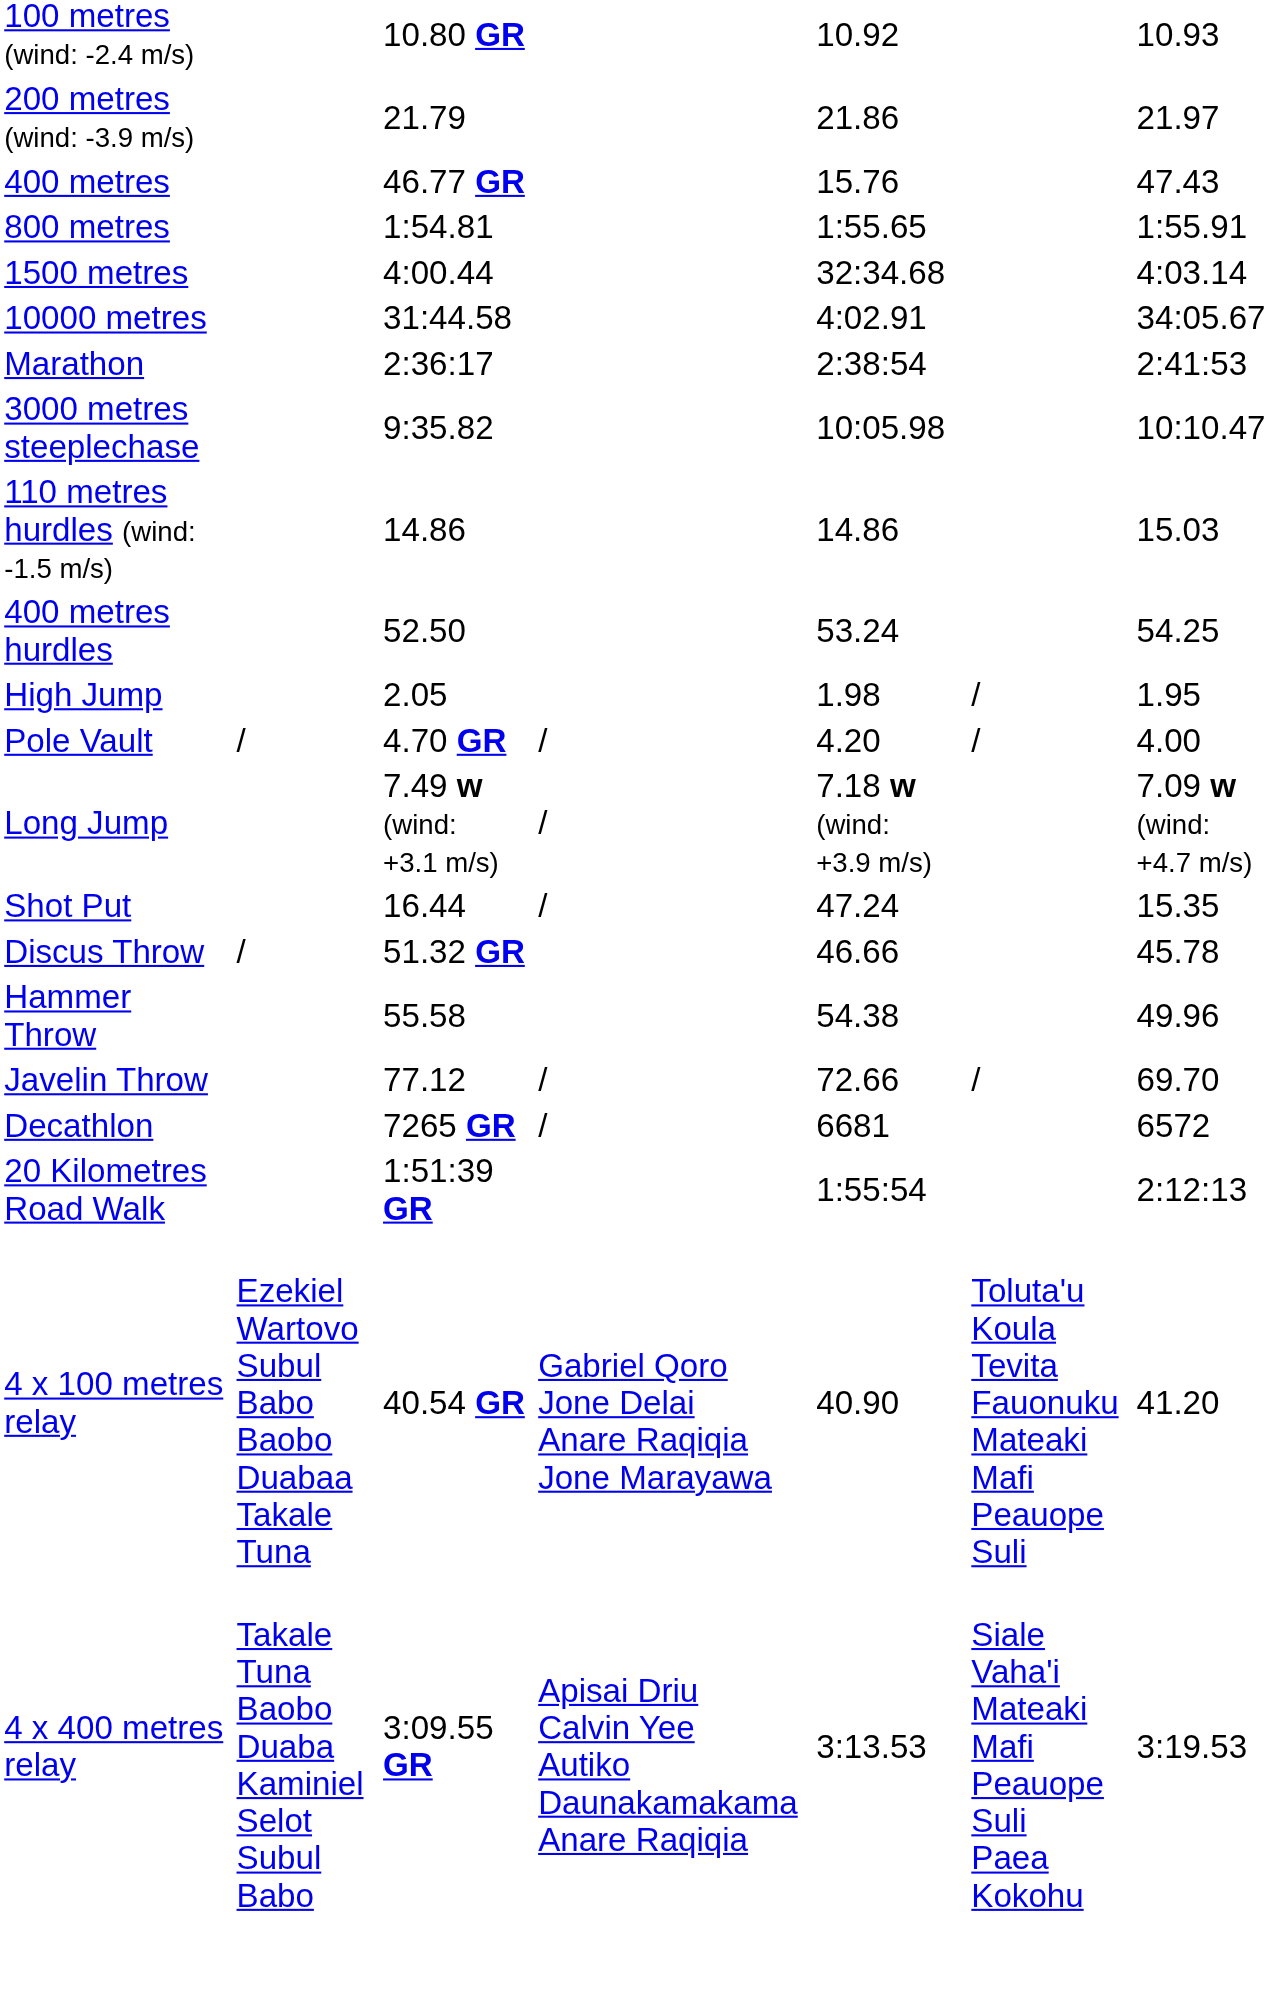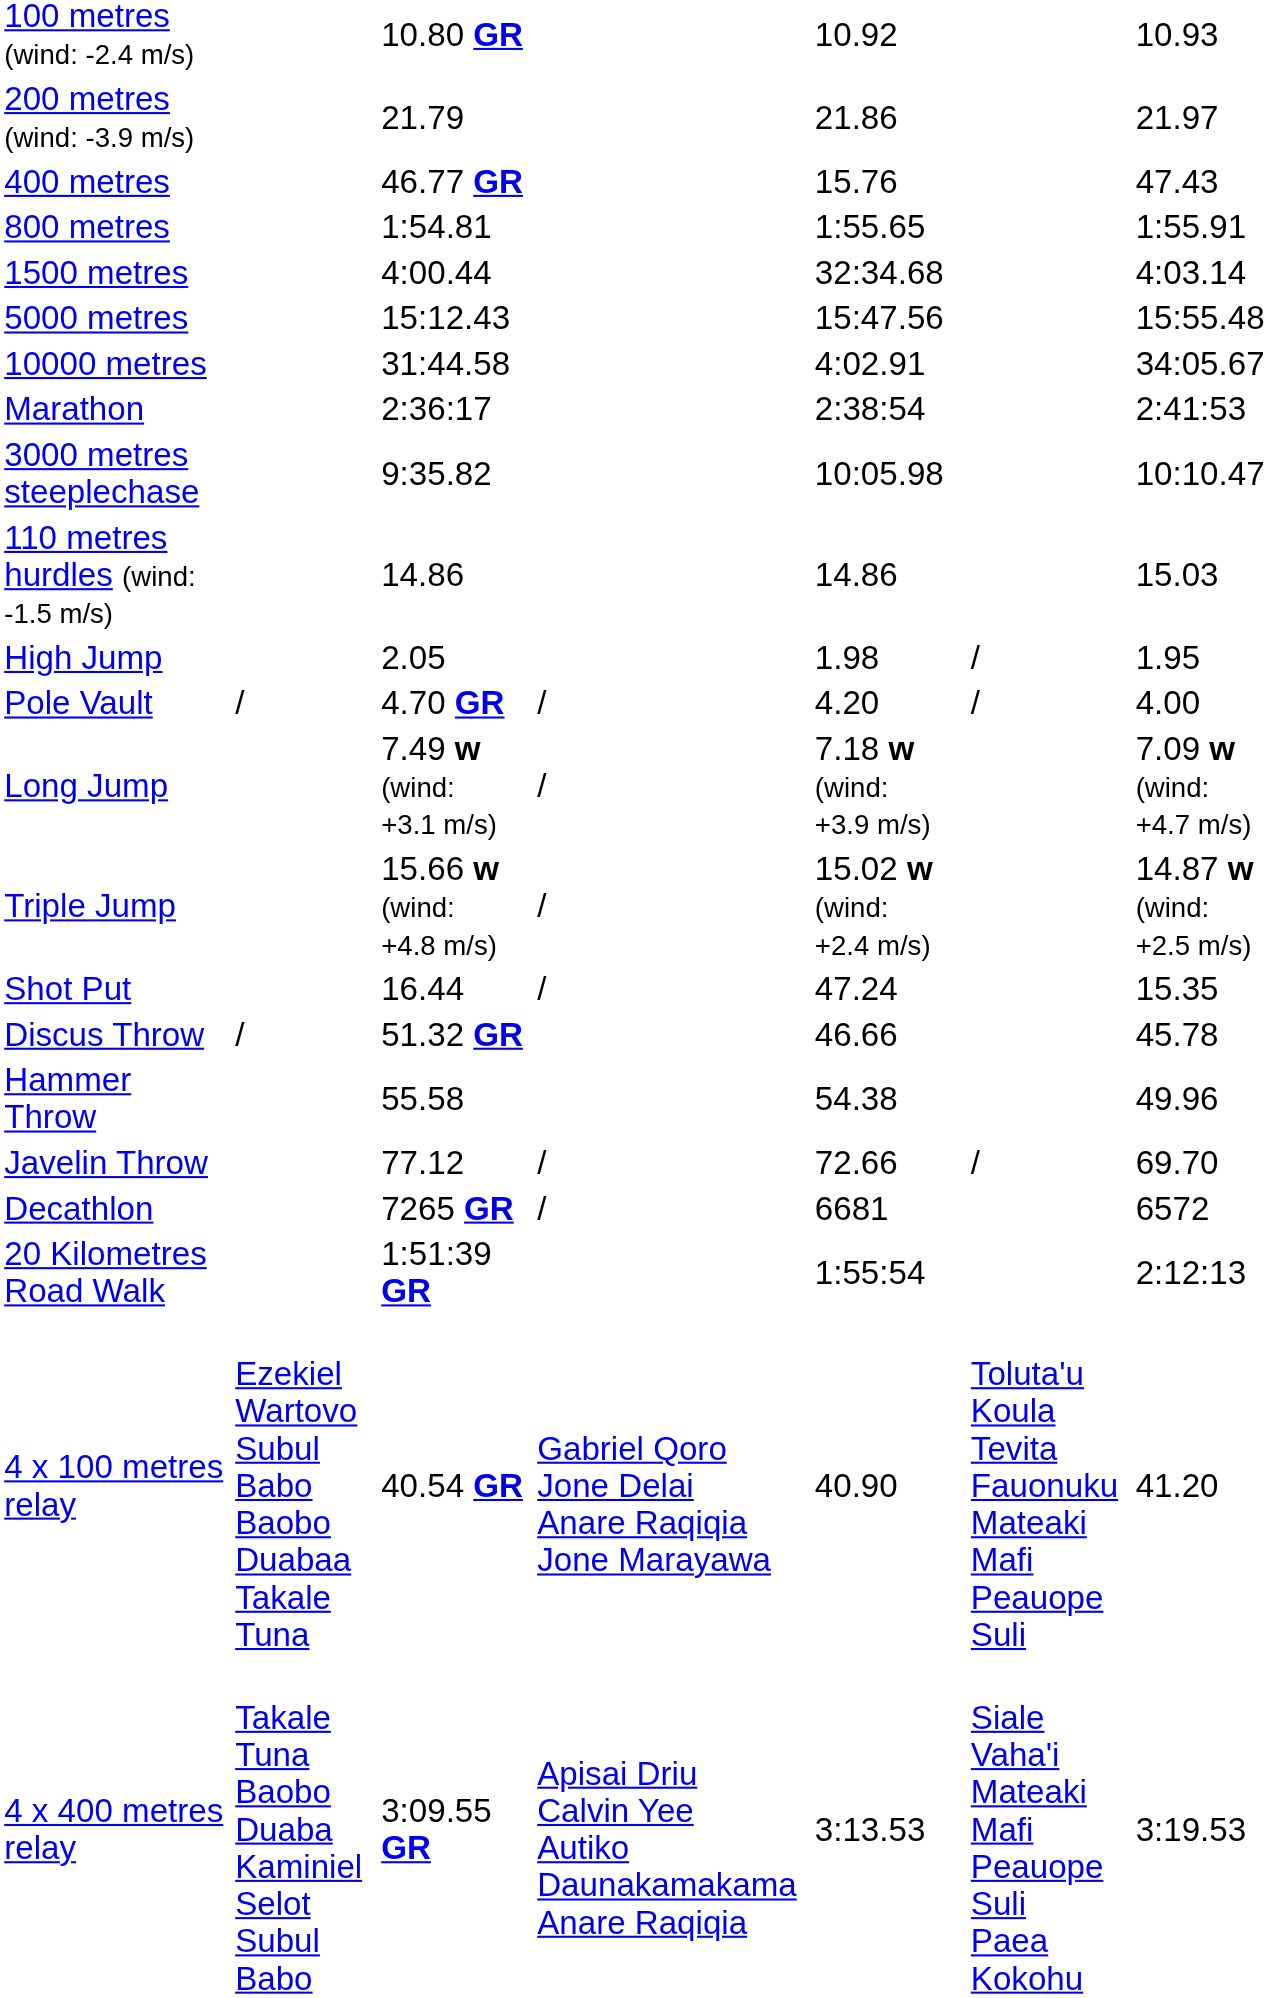+ row: 5000 metres | 15:12.43 | 15:47.56 | 15:55.48
- row: 400 metres hurdles | 52.50 | 53.24 | 54.25
+ row: Triple Jump | 15.66 w (wind: +4.8 m/s) | / | 15.02 w (wind: +2.4 m/s) | 14.87 w (wind: +2.5 m/s)
